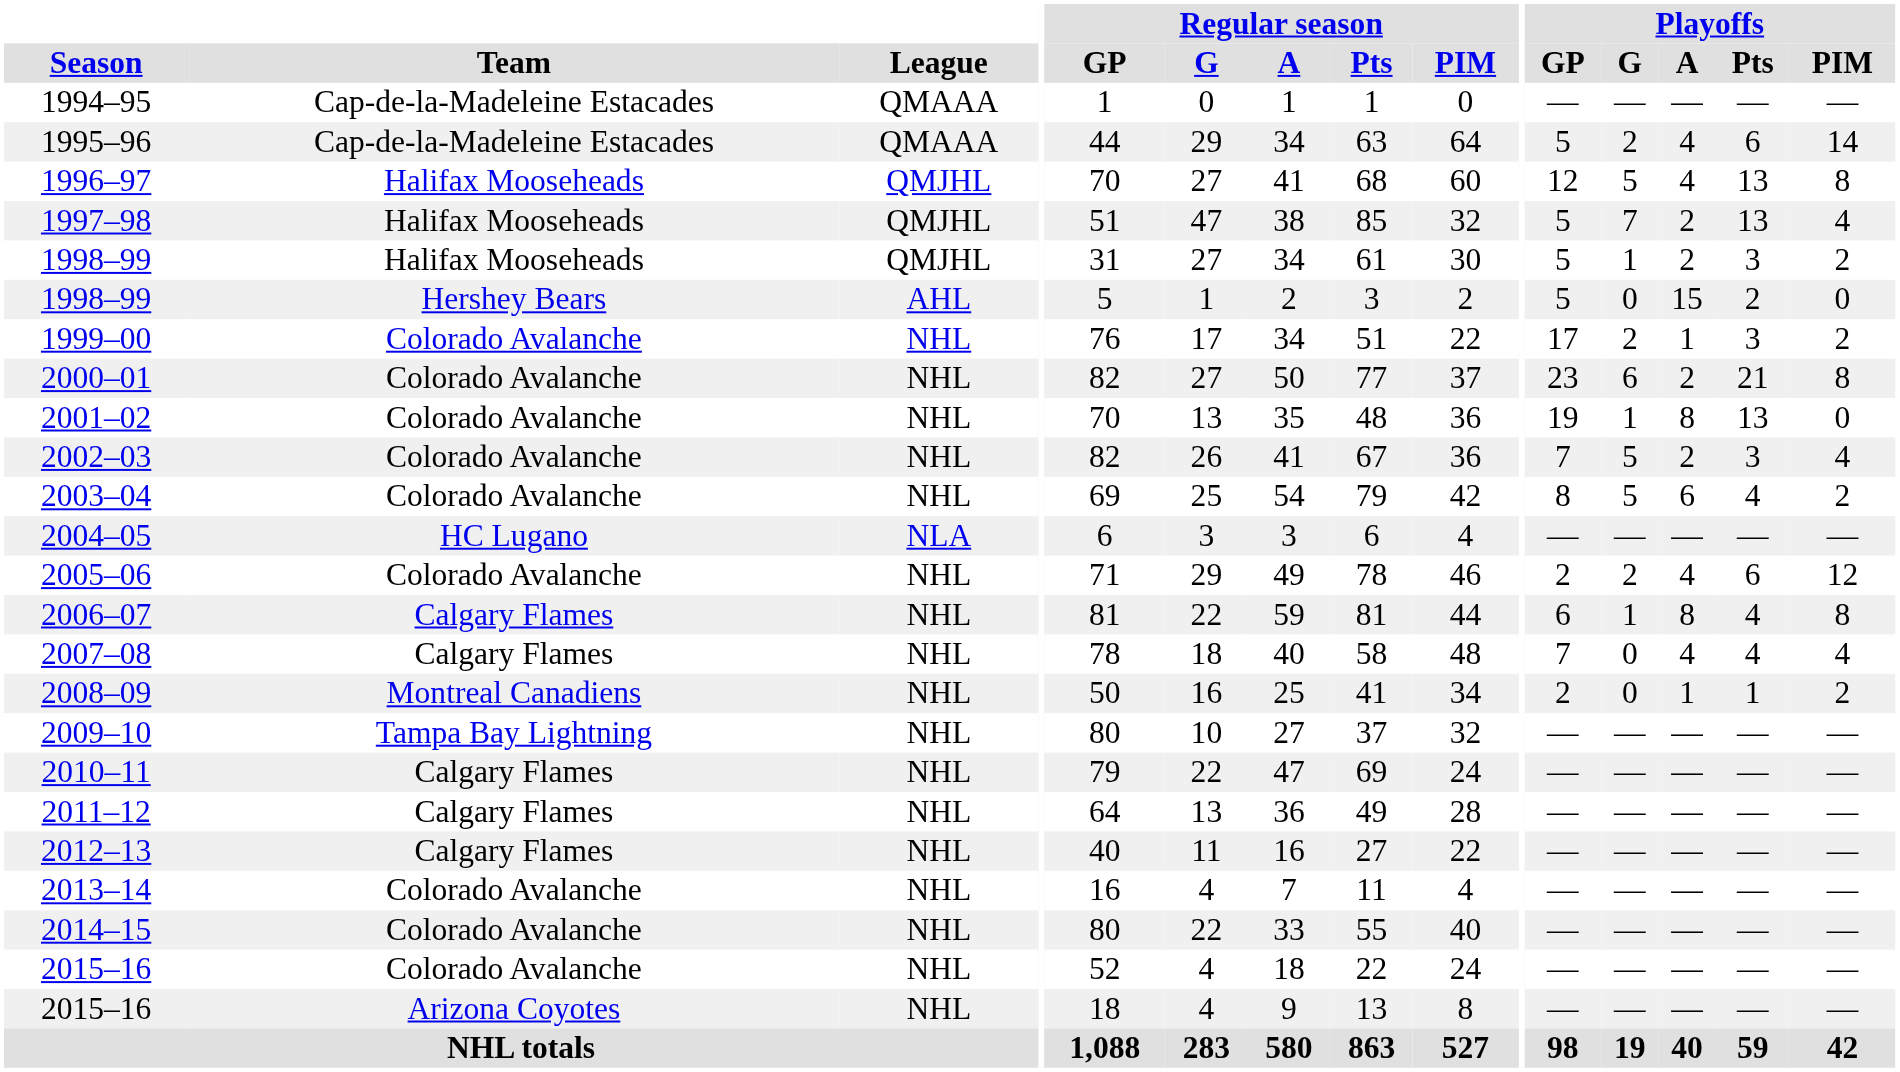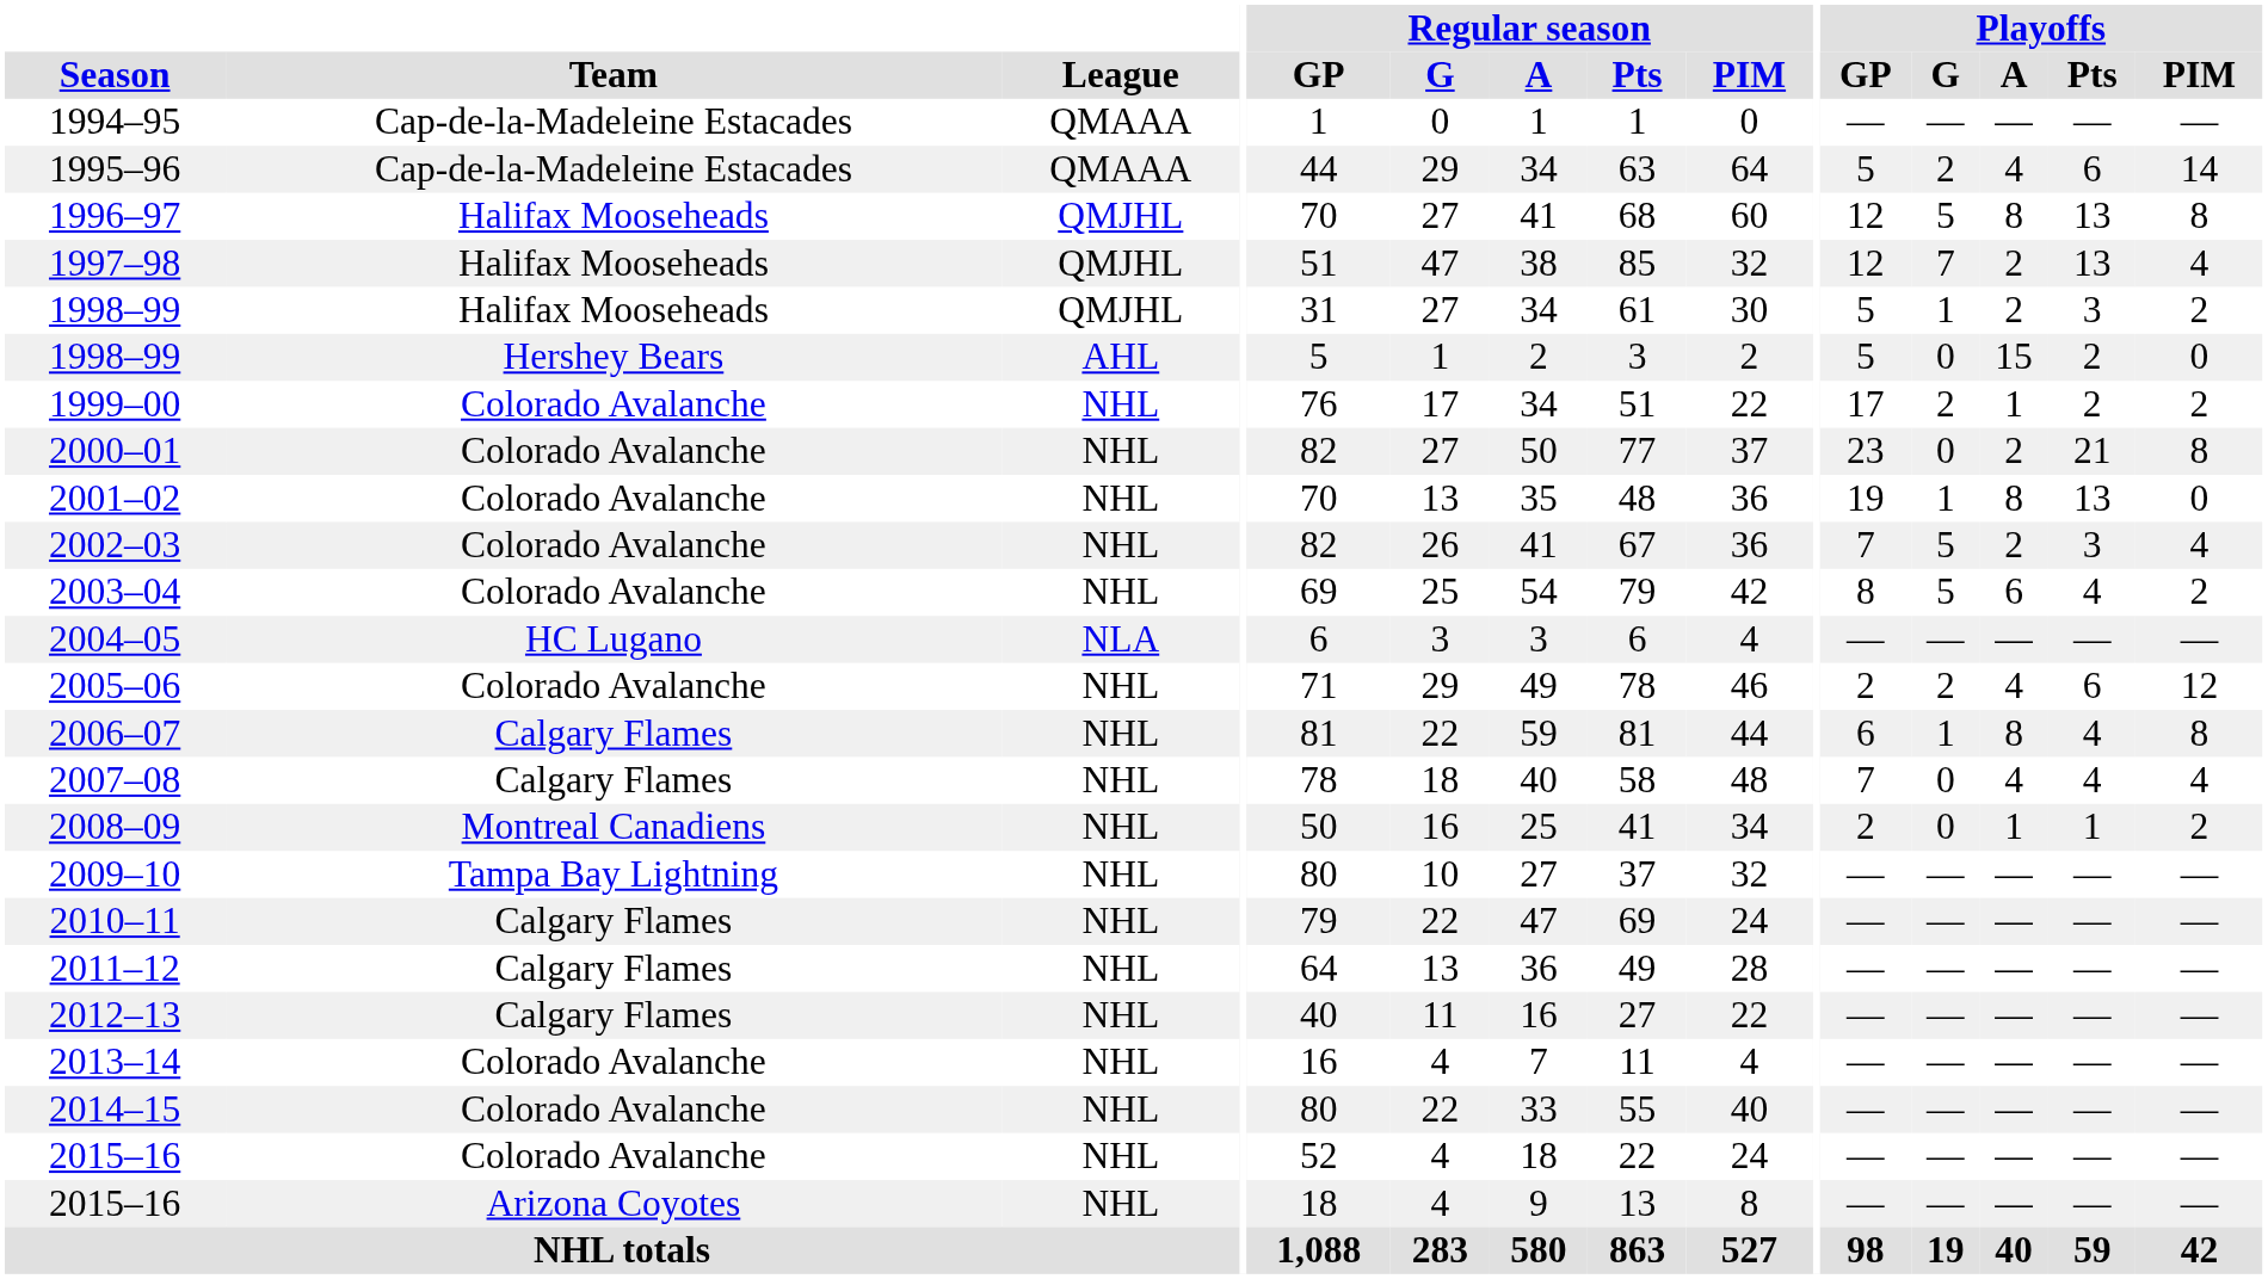1996–97 | Playoffs / A: 4 -> 8
1997–98 | Playoffs / GP: 5 -> 12
1999–00 | Playoffs / Pts: 3 -> 2
2000–01 | Playoffs / G: 6 -> 0
